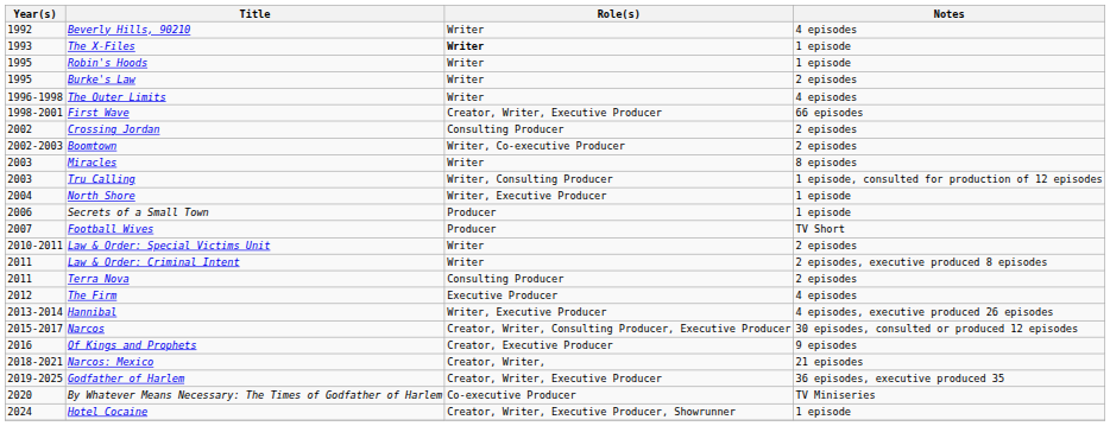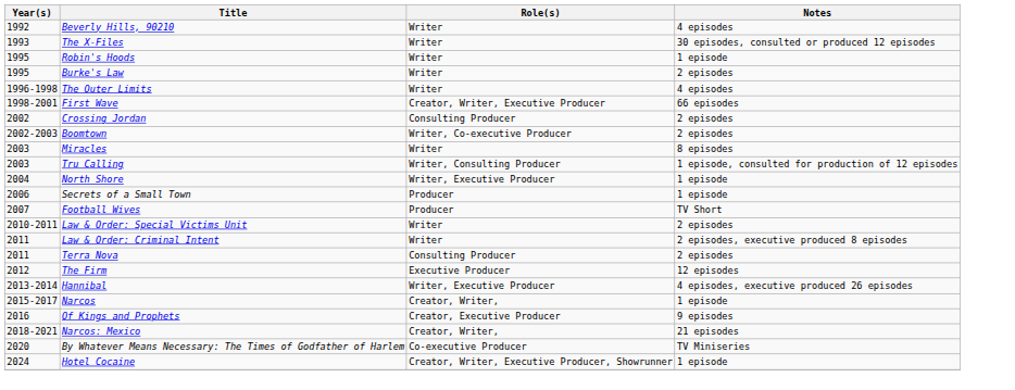The X-Files | Role(s): bold -> normal
The X-Files | Notes: 1 episode -> 30 episodes, consulted or produced 12 episodes
The Firm | Notes: 4 episodes -> 12 episodes
Narcos | Role(s): Creator, Writer, Consulting Producer, Executive Producer -> Creator, Writer,
Narcos | Notes: 30 episodes, consulted or produced 12 episodes -> 1 episode
- row: 2019-2025 | Godfather of Harlem | Creator, Writer, Executive Producer | 36 episodes, executive produced 35
